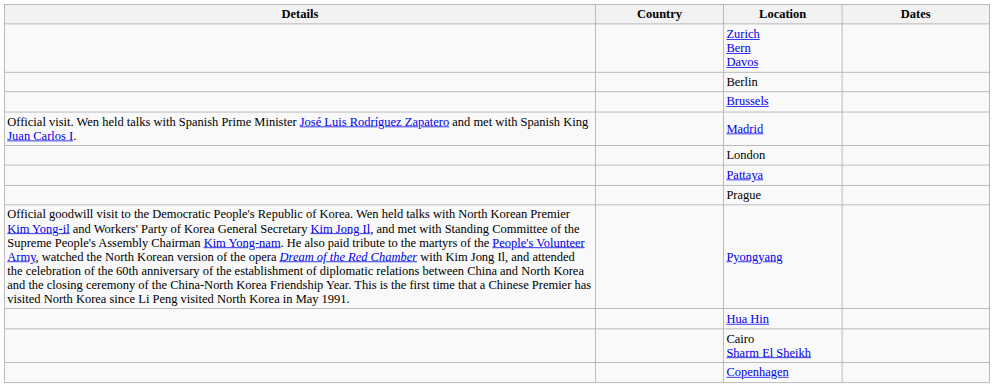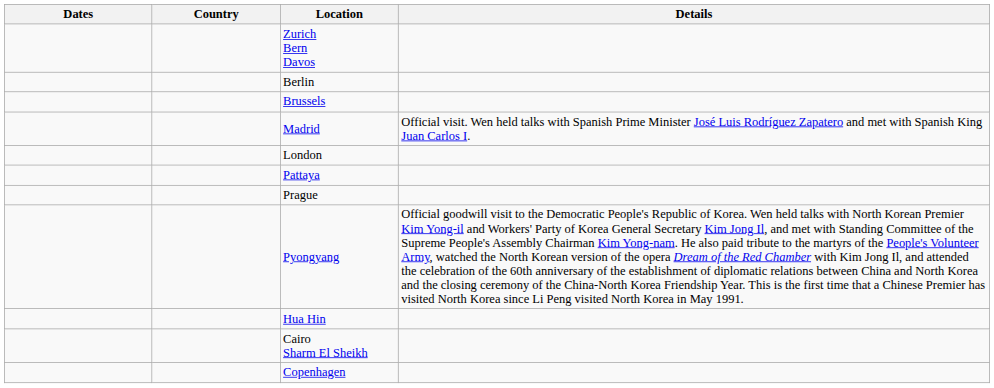columns swapped: Dates <-> Details
